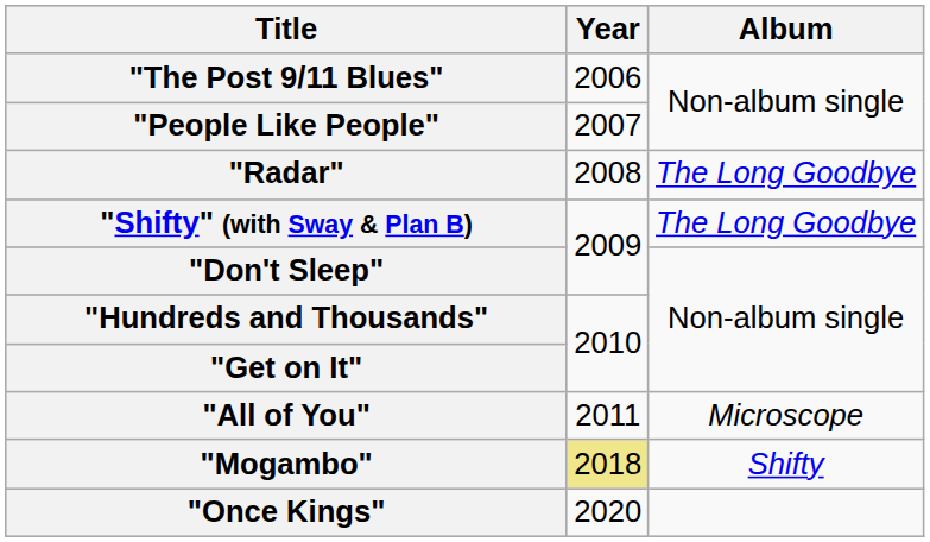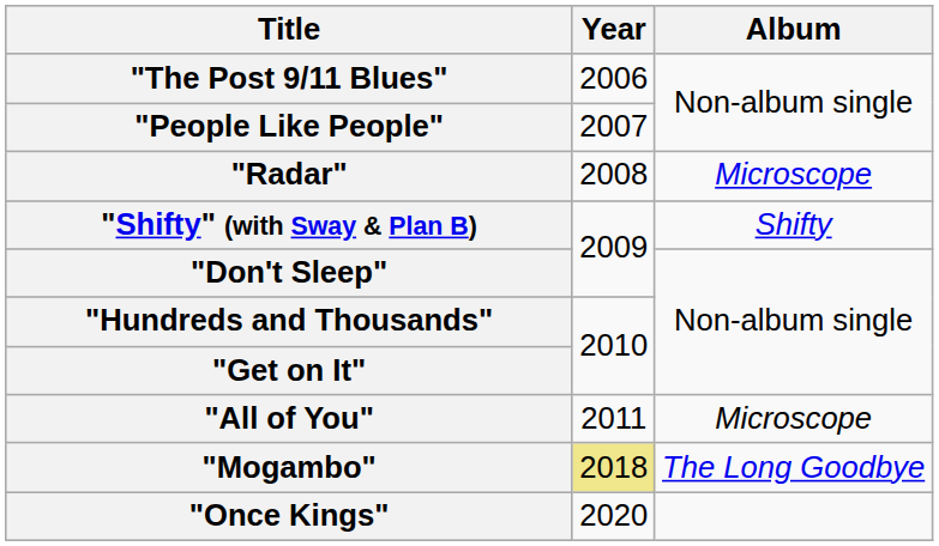"Radar" | Album: The Long Goodbye -> Microscope
"Shifty" (with Sway & Plan B) | Album: The Long Goodbye -> Shifty
"Mogambo" | Album: Shifty -> The Long Goodbye
